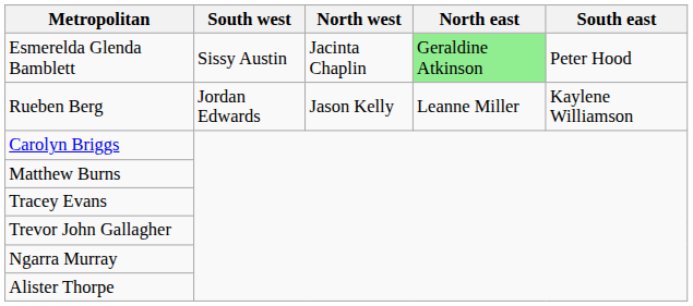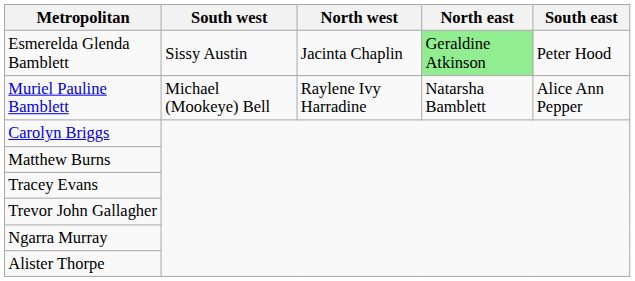+ row: Muriel Pauline Bamblett | Michael (Mookeye) Bell | Raylene Ivy Harradine | Natarsha Bamblett | Alice Ann Pepper
- row: Rueben Berg | Jordan Edwards | Jason Kelly | Leanne Miller | Kaylene Williamson
